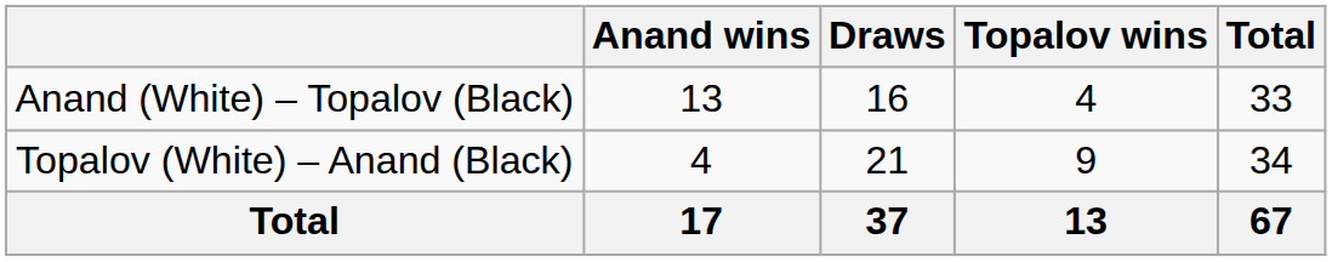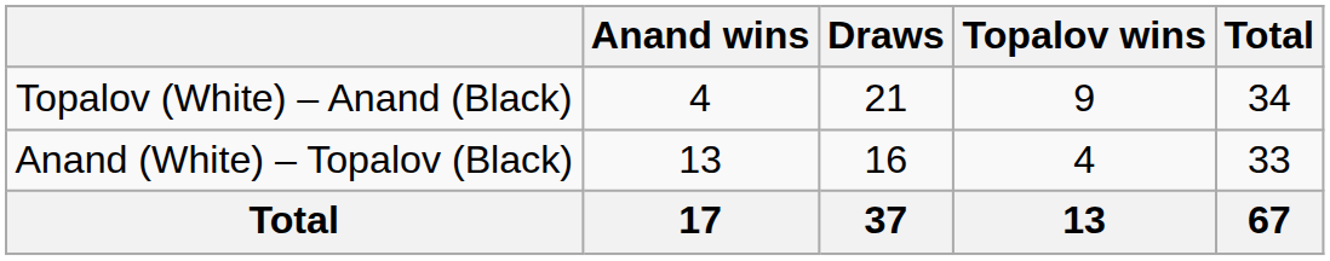rows swapped: Anand (White) – Topalov (Black) <-> Topalov (White) – Anand (Black)
